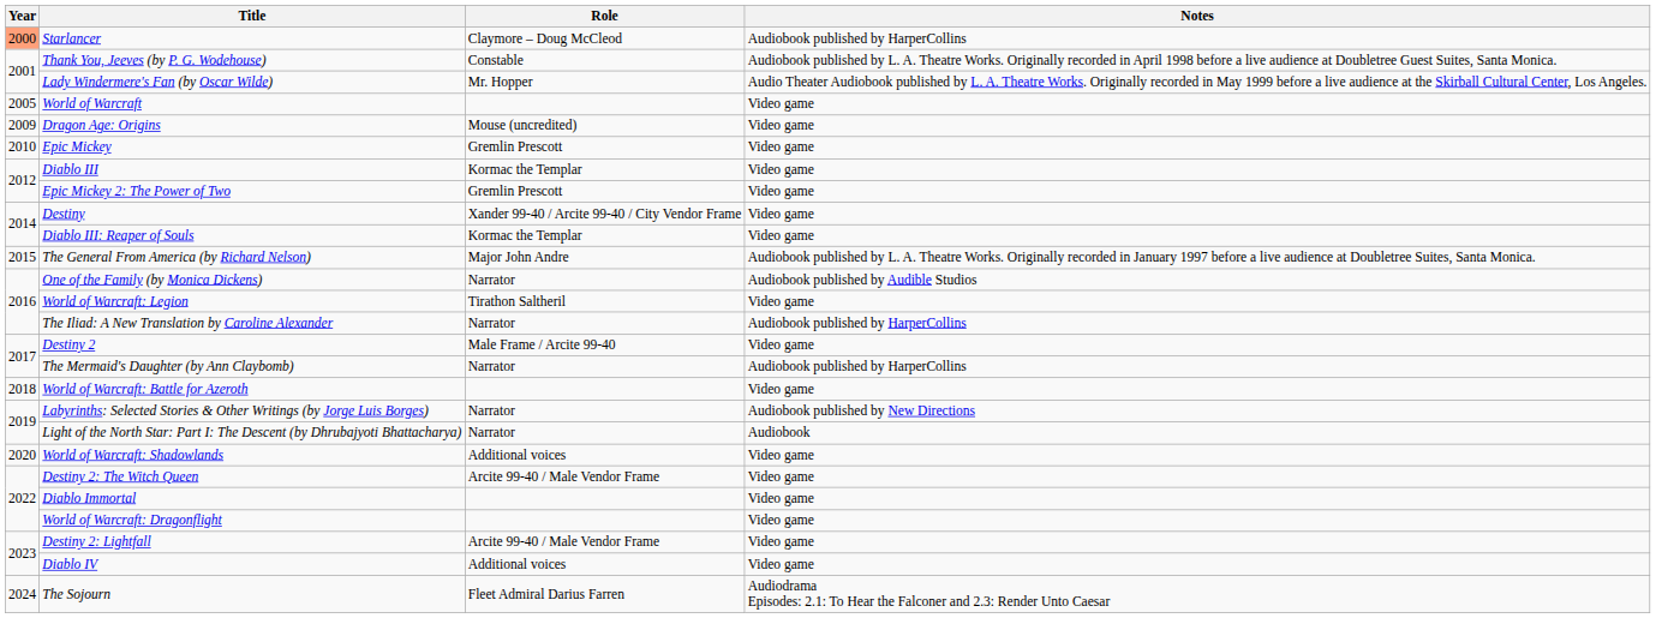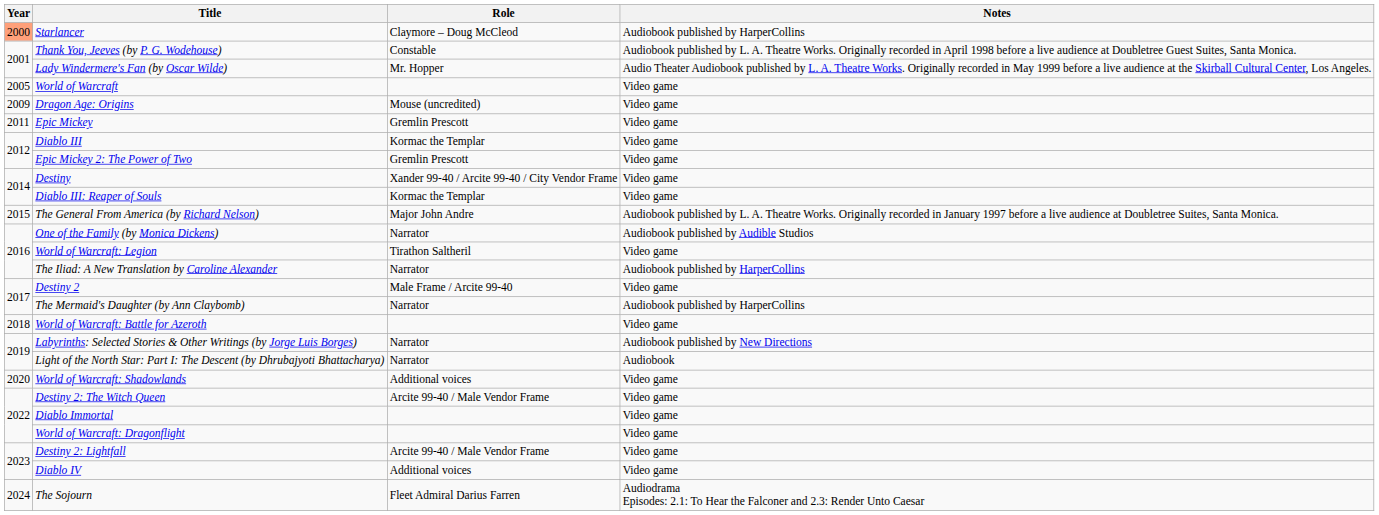Epic Mickey | Year: 2010 -> 2011
